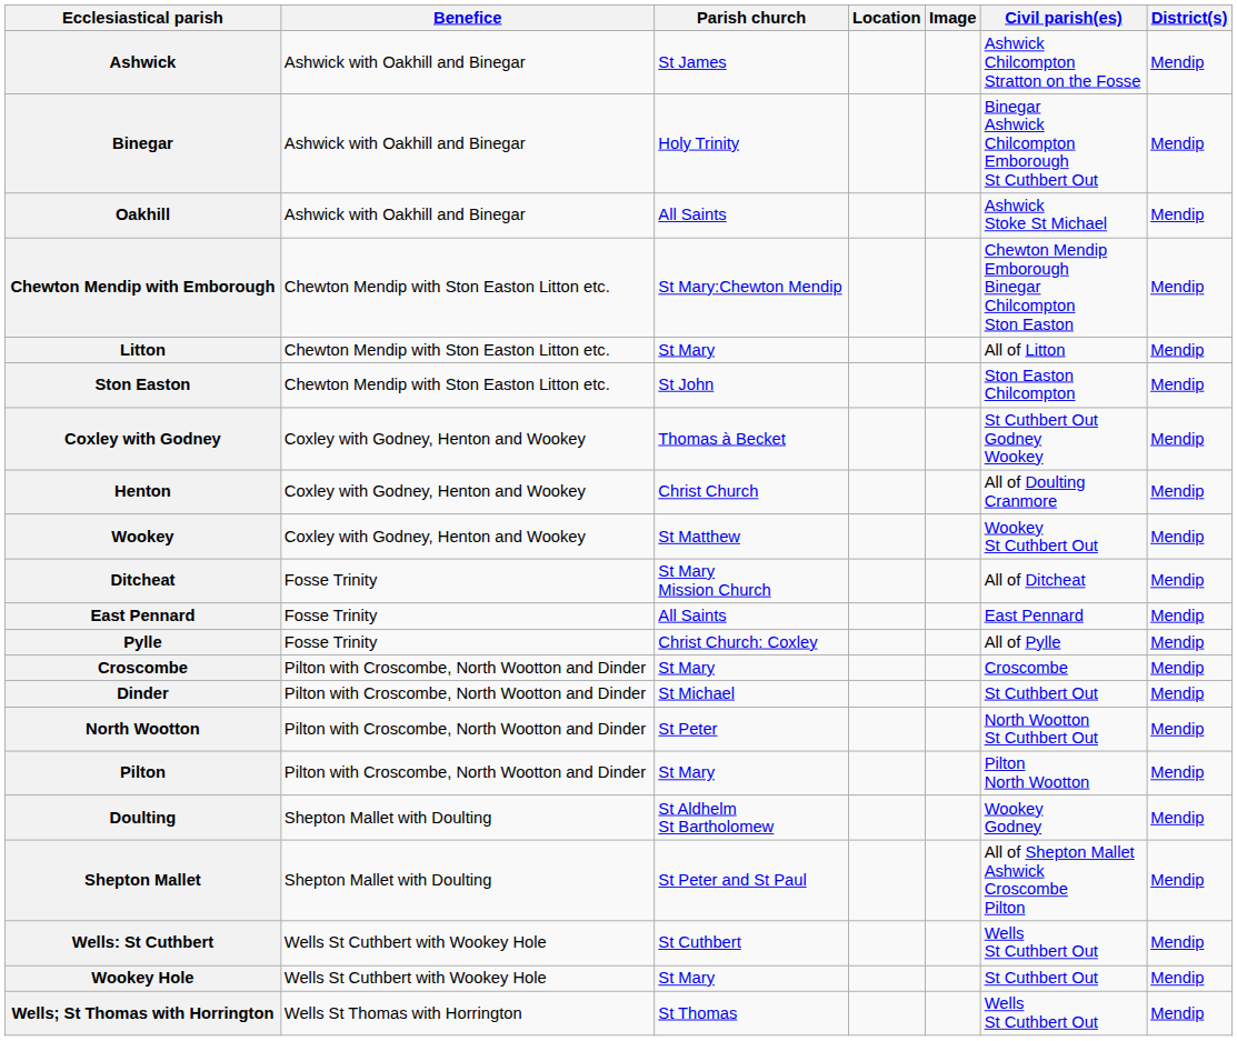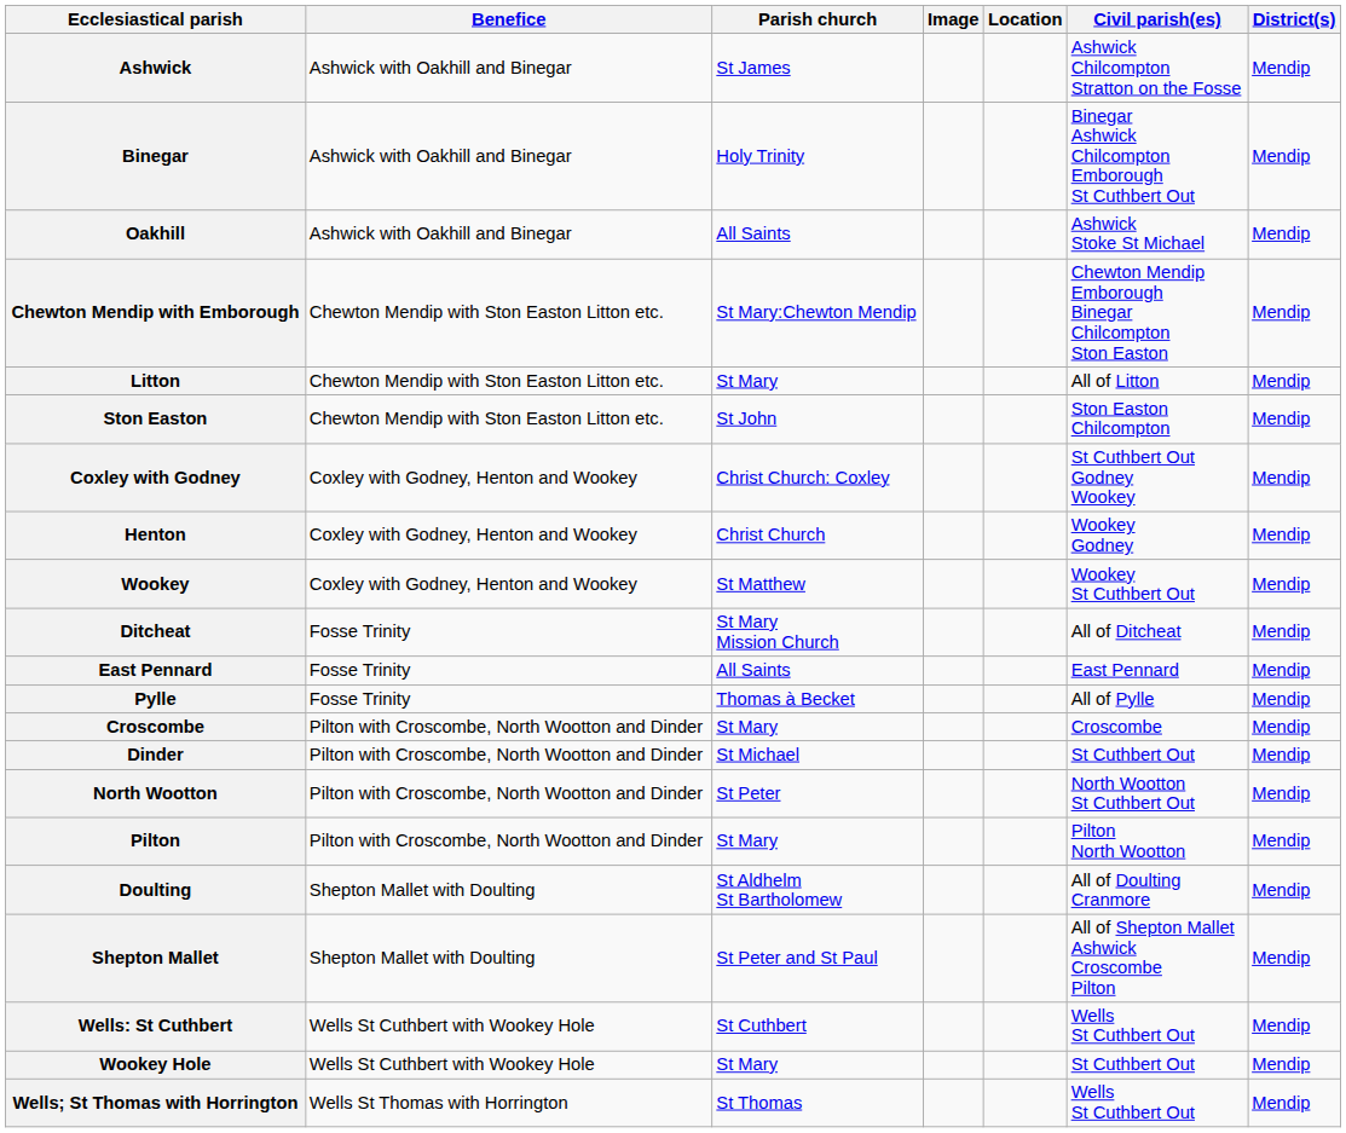columns swapped: Location <-> Image
Coxley with Godney | Parish church: Thomas à Becket -> Christ Church: Coxley
Henton | Civil parish(es): All of Doulting Cranmore -> Wookey Godney
Pylle | Parish church: Christ Church: Coxley -> Thomas à Becket
Doulting | Civil parish(es): Wookey Godney -> All of Doulting Cranmore
